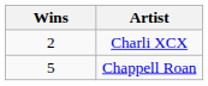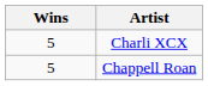Charli XCX | Wins: 2 -> 5
